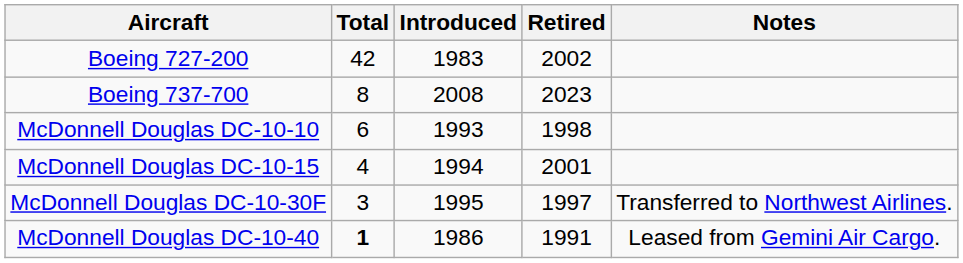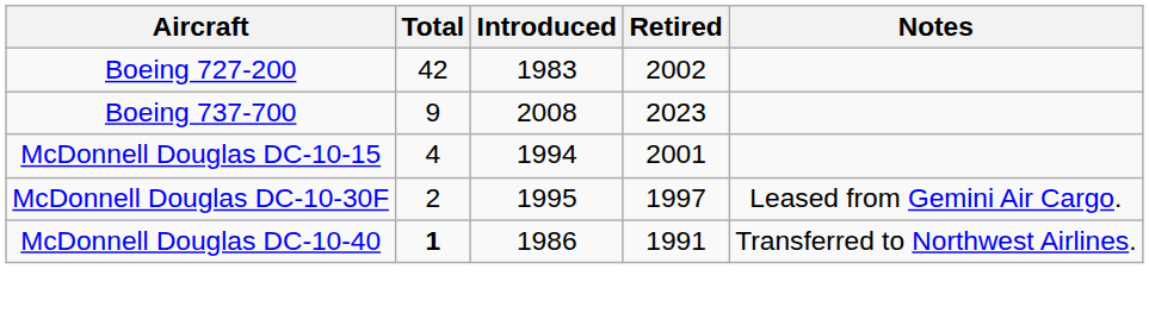Boeing 737-700 | Total: 8 -> 9
- row: McDonnell Douglas DC-10-10 | 6 | 1993 | 1998
McDonnell Douglas DC-10-30F | Total: 3 -> 2
McDonnell Douglas DC-10-30F | Notes: Transferred to Northwest Airlines. -> Leased from Gemini Air Cargo.
McDonnell Douglas DC-10-40 | Notes: Leased from Gemini Air Cargo. -> Transferred to Northwest Airlines.
